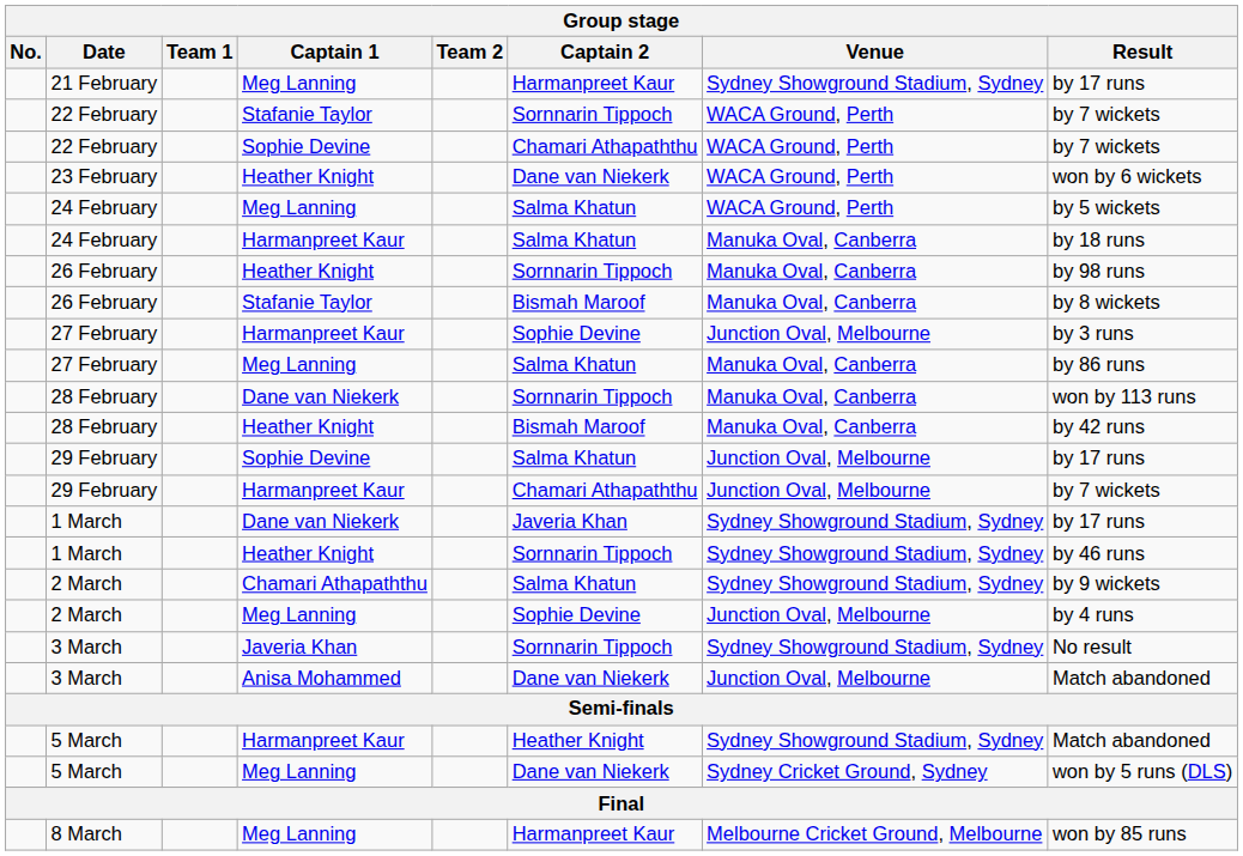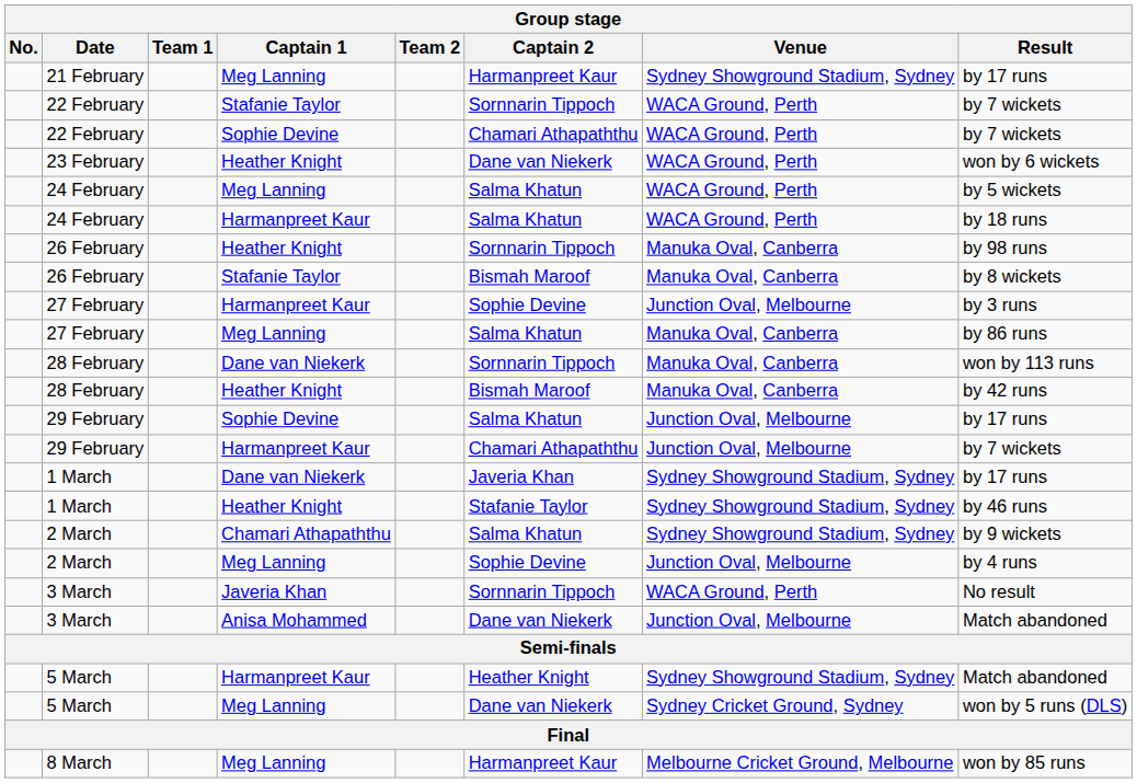24 February / Harmanpreet Kaur | Venue: Manuka Oval, Canberra -> WACA Ground, Perth
1 March / Heather Knight | Captain 2: Sornnarin Tippoch -> Stafanie Taylor
3 March / Javeria Khan | Venue: Sydney Showground Stadium, Sydney -> WACA Ground, Perth
